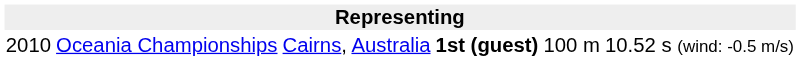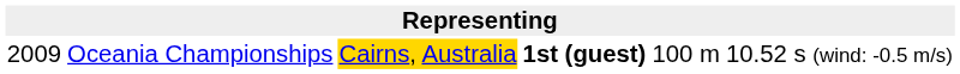Oceania Championships | column 1: 2010 -> 2009
Oceania Championships | column 3: no background -> gold background
